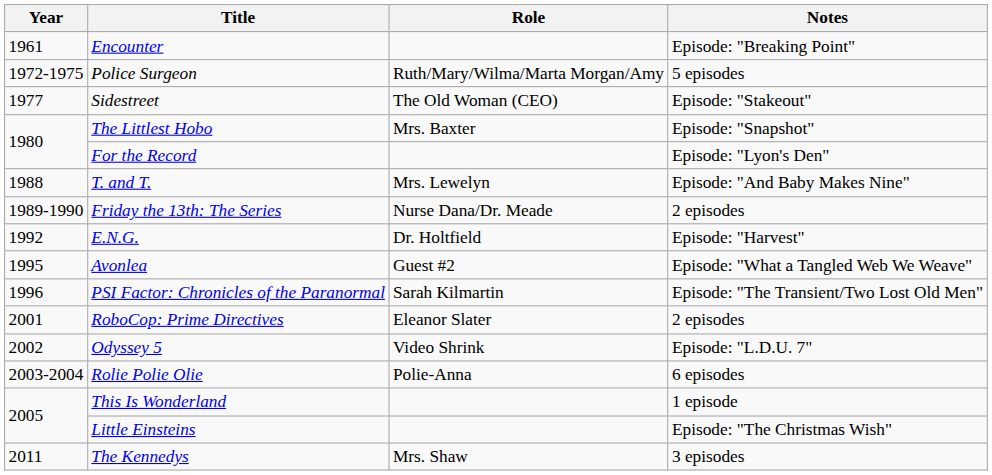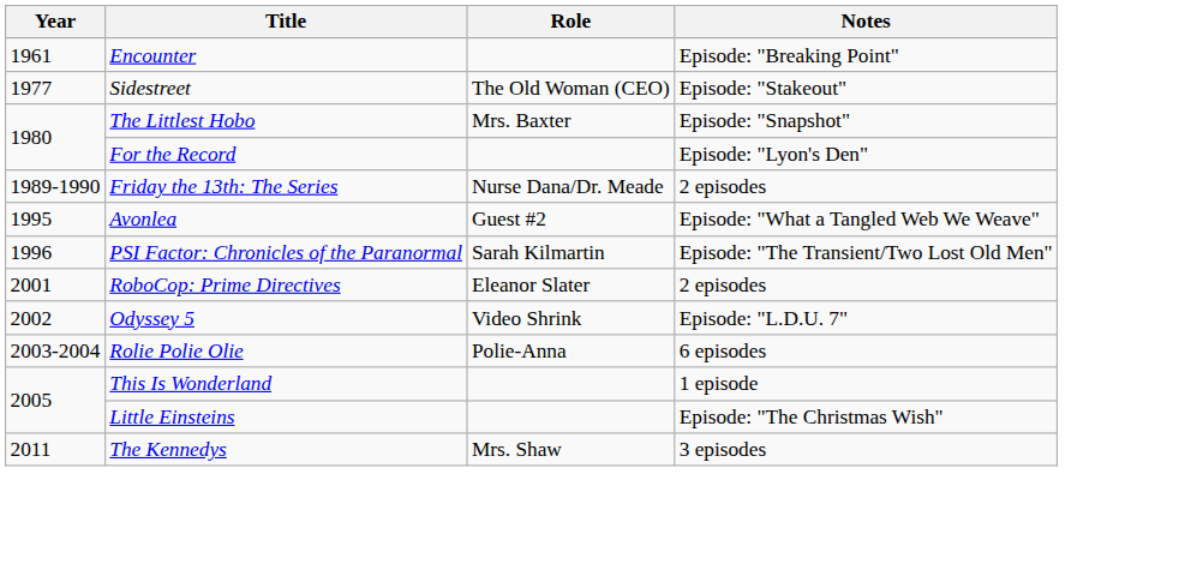- row: 1972-1975 | Police Surgeon | Ruth/Mary/Wilma/Marta Morgan/Amy | 5 episodes
- row: 1988 | T. and T. | Mrs. Lewelyn | Episode: "And Baby Makes Nine"
- row: 1992 | E.N.G. | Dr. Holtfield | Episode: "Harvest"
